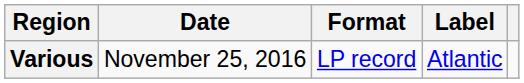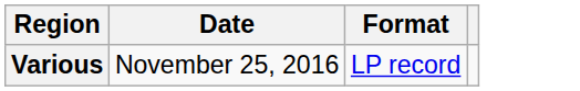- column: Label | Atlantic
